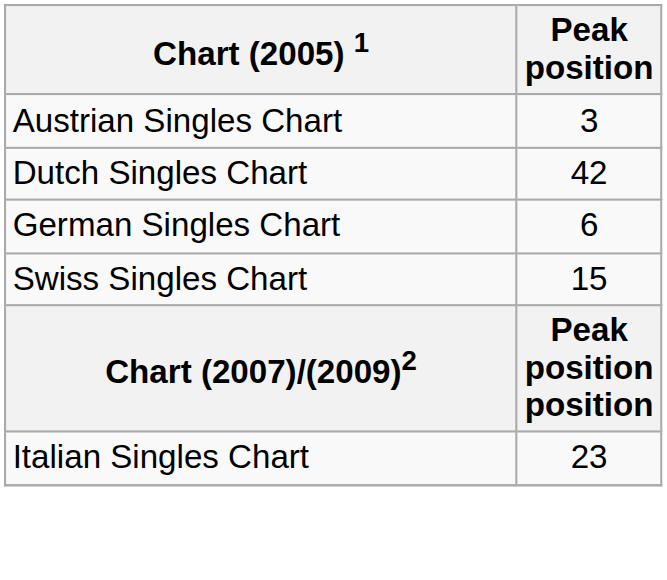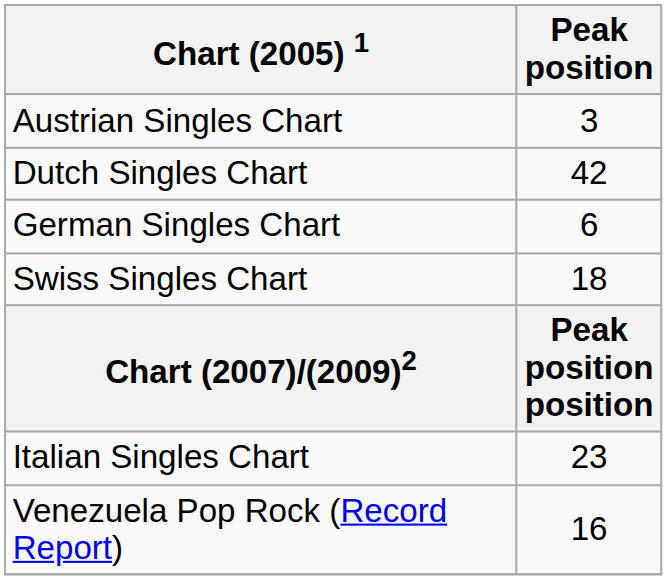Swiss Singles Chart | Peak position: 15 -> 18
+ row: Venezuela Pop Rock (Record Report) | 16
